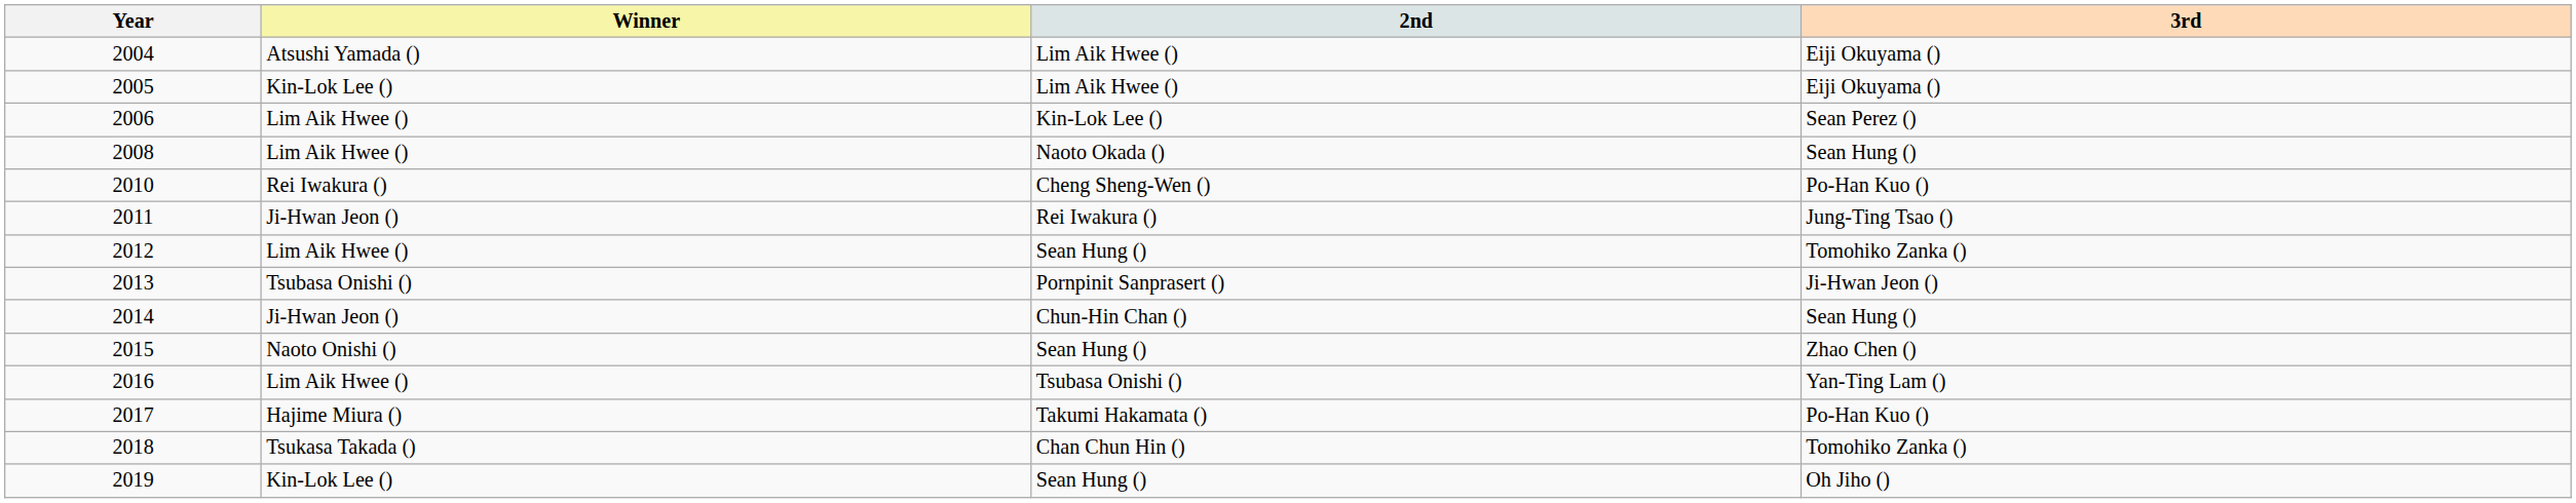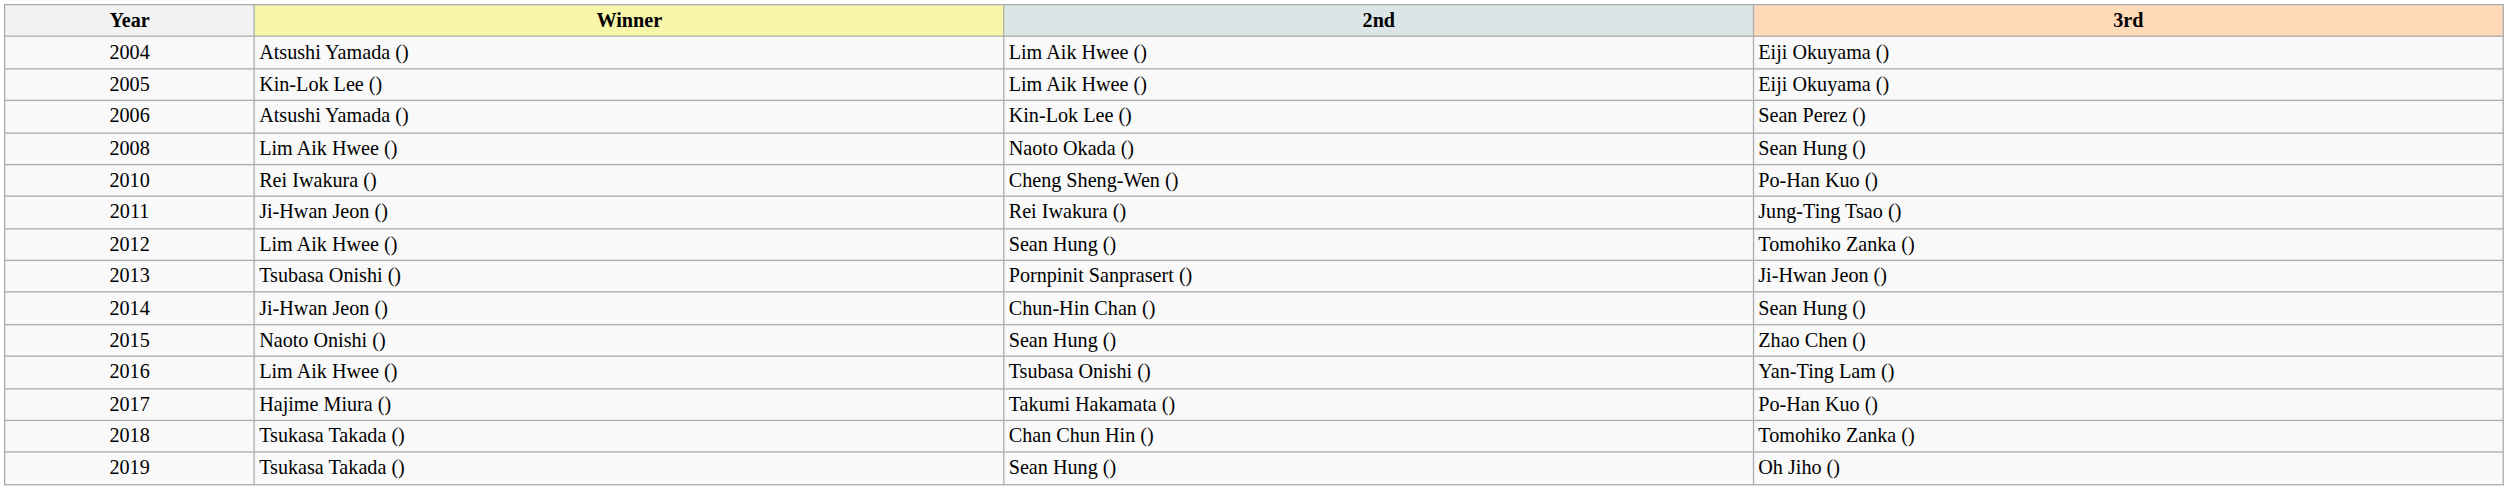2006 | Winner: Lim Aik Hwee () -> Atsushi Yamada ()
2019 | Winner: Kin-Lok Lee () -> Tsukasa Takada ()
